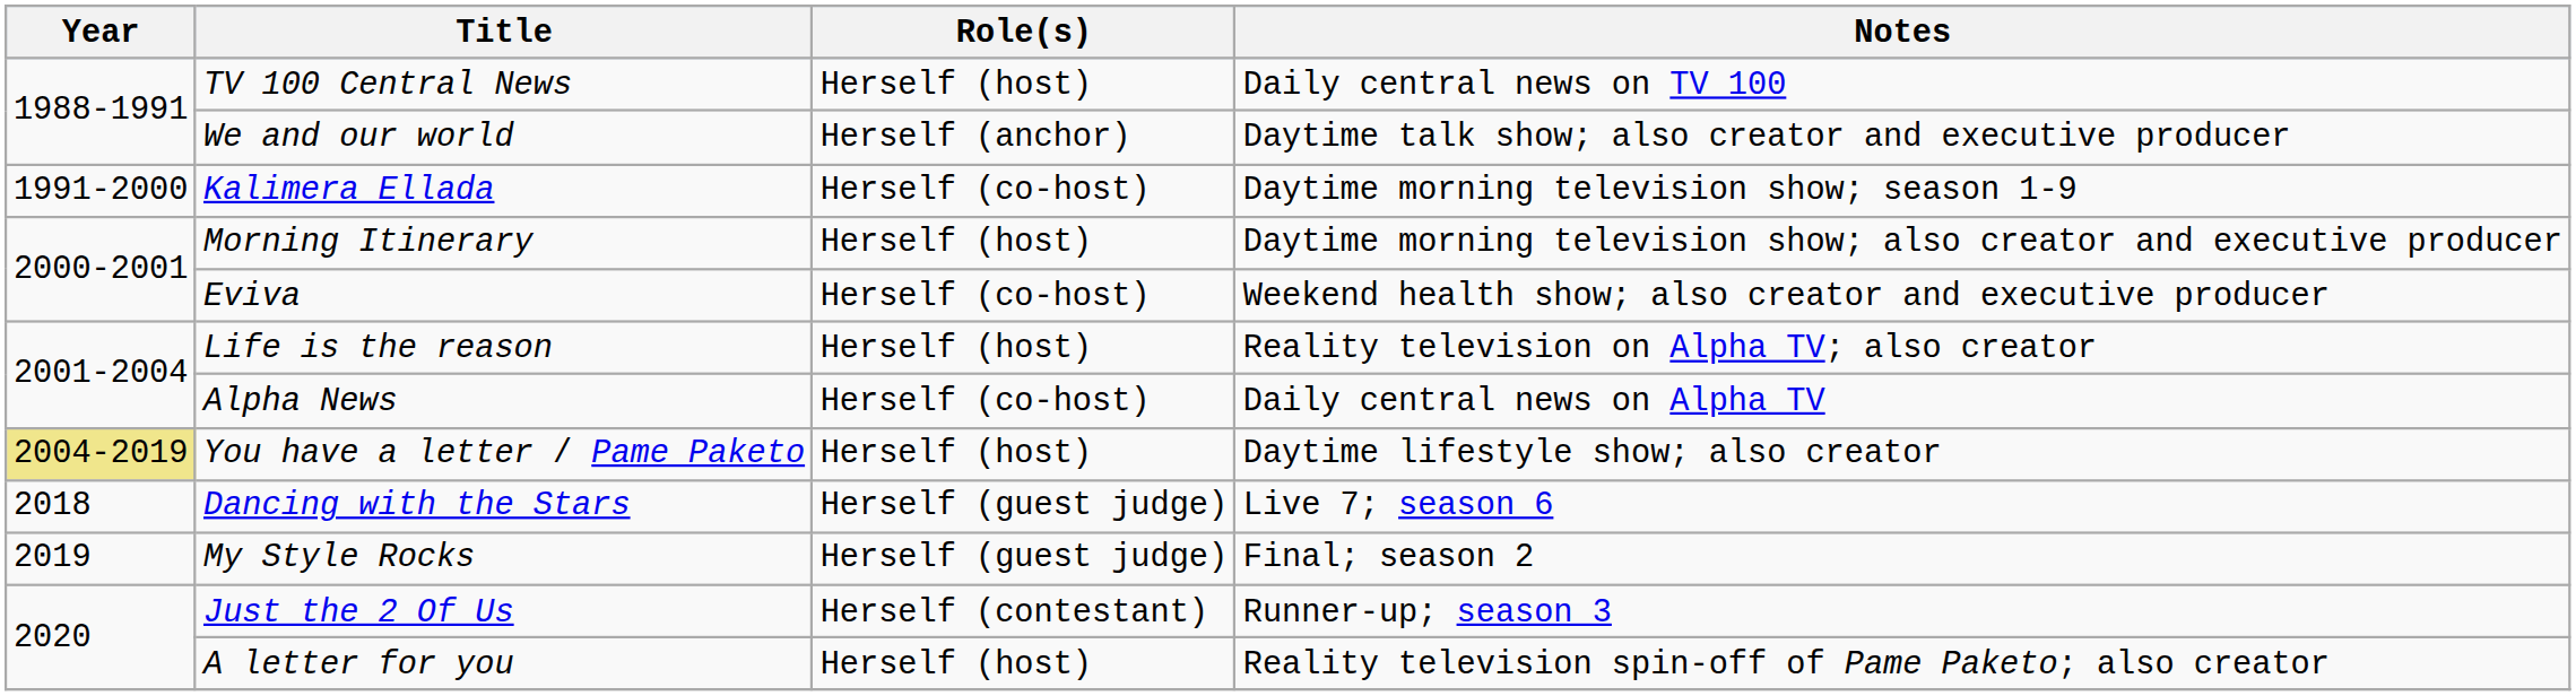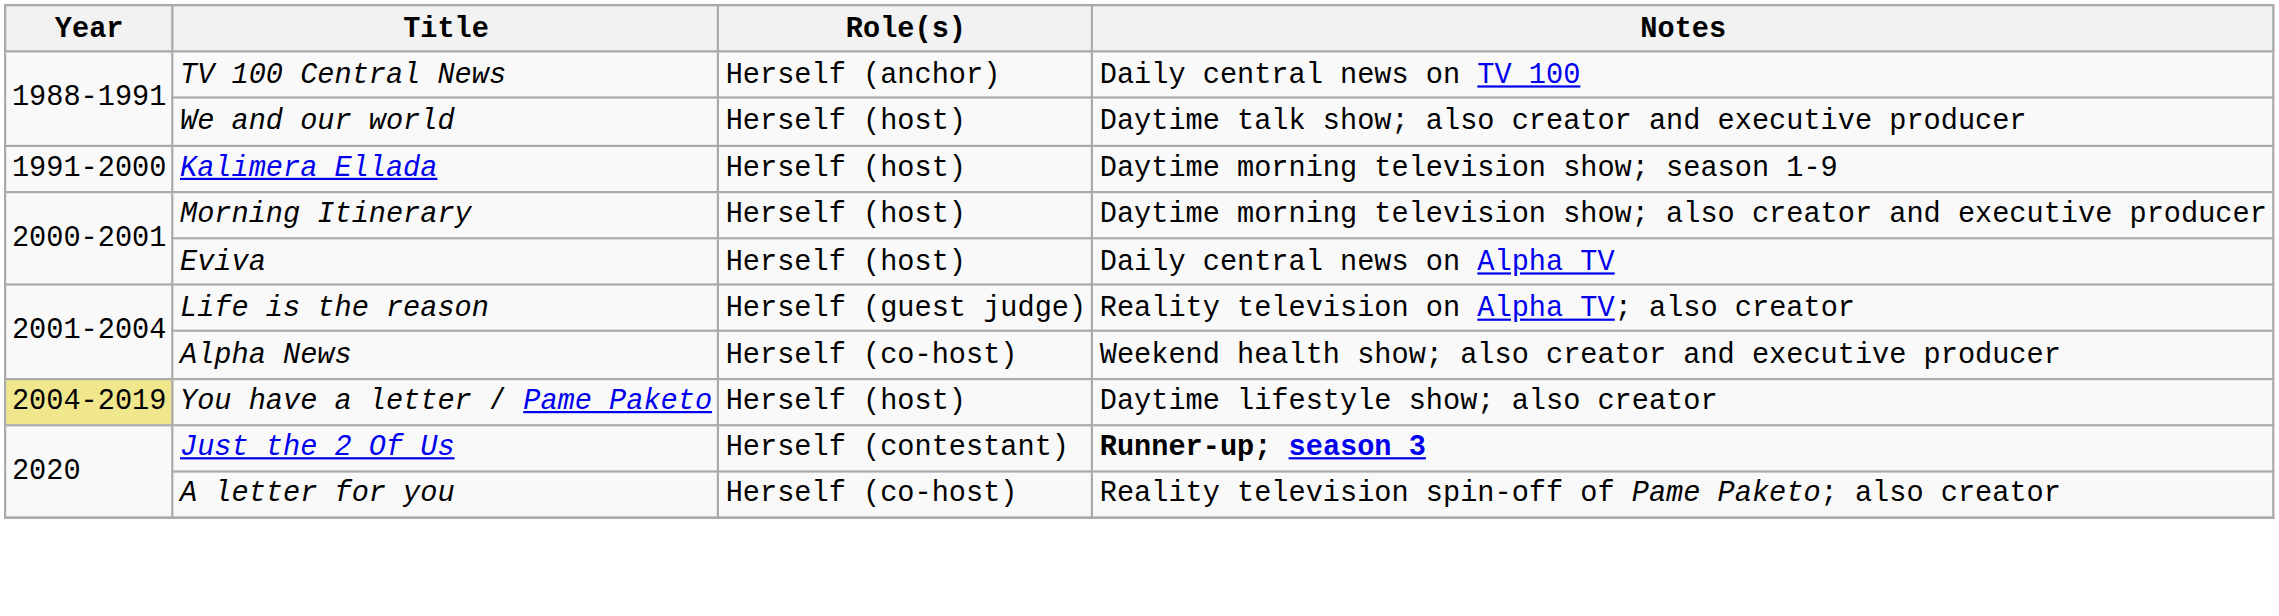TV 100 Central News | Role(s): Herself (host) -> Herself (anchor)
We and our world | Role(s): Herself (anchor) -> Herself (host)
Kalimera Ellada | Role(s): Herself (co-host) -> Herself (host)
Eviva | Role(s): Herself (co-host) -> Herself (host)
Eviva | Notes: Weekend health show; also creator and executive producer -> Daily central news on Alpha TV
Life is the reason | Role(s): Herself (host) -> Herself (guest judge)
Alpha News | Notes: Daily central news on Alpha TV -> Weekend health show; also creator and executive producer
- row: 2018 | Dancing with the Stars | Herself (guest judge) | Live 7; season 6
- row: 2019 | My Style Rocks | Herself (guest judge) | Final; season 2
Just the 2 Of Us | Notes: normal -> bold
A letter for you | Role(s): Herself (host) -> Herself (co-host)
